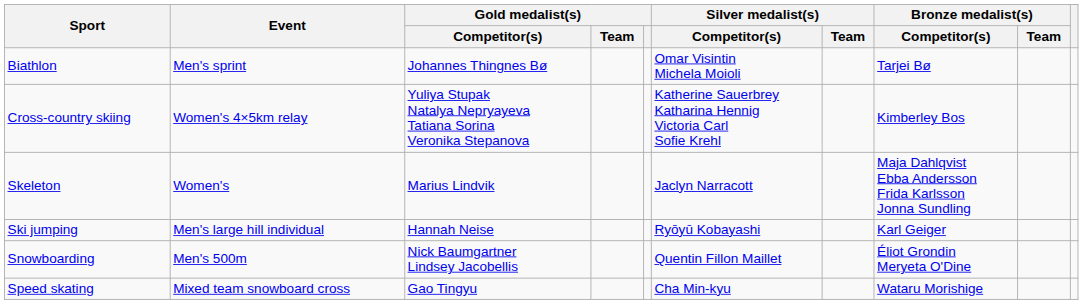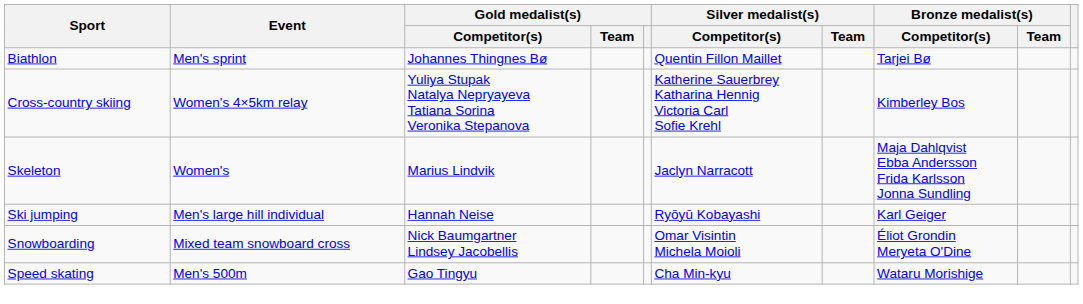Biathlon | Silver medalist(s) / Competitor(s): Omar Visintin Michela Moioli -> Quentin Fillon Maillet
Snowboarding | Event: Men's 500m -> Mixed team snowboard cross
Snowboarding | Silver medalist(s) / Competitor(s): Quentin Fillon Maillet -> Omar Visintin Michela Moioli
Speed skating | Event: Mixed team snowboard cross -> Men's 500m
